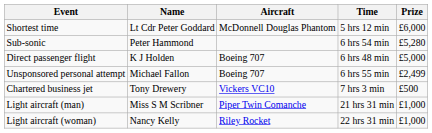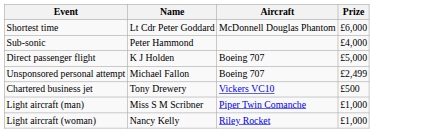- column: Time | 5 hrs 12 min | 6 hrs 54 min | 6 hrs 48 min | 6 hrs 55 min | 7 hrs 3 min | 21 hrs 31 min | 22 hrs 31 min
Sub-sonic | Prize: £5,280 -> £4,000
